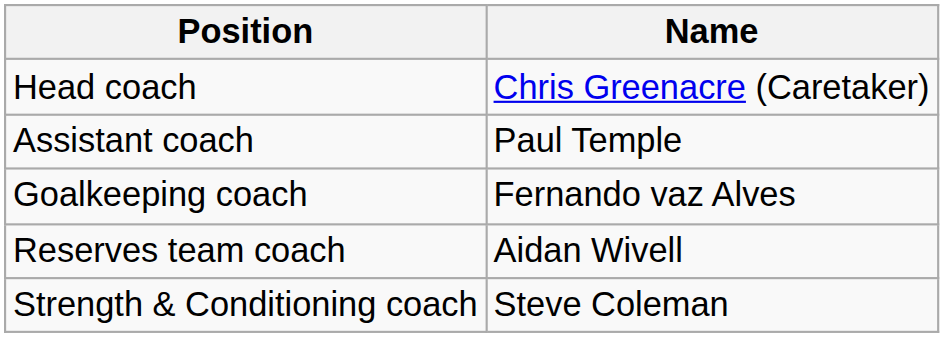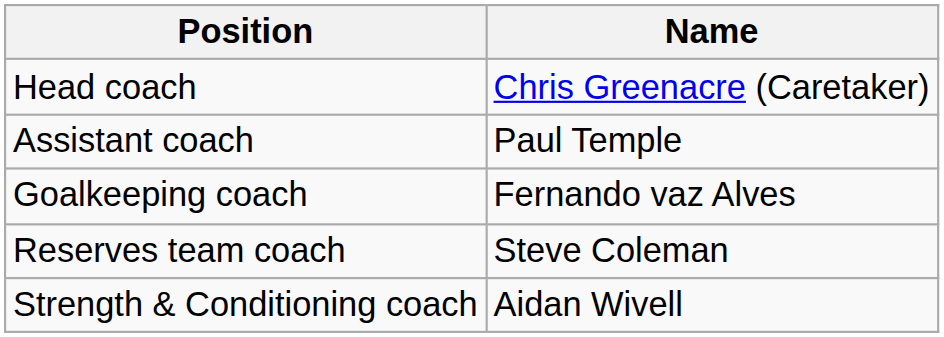Reserves team coach | Name: Aidan Wivell -> Steve Coleman
Strength & Conditioning coach | Name: Steve Coleman -> Aidan Wivell
